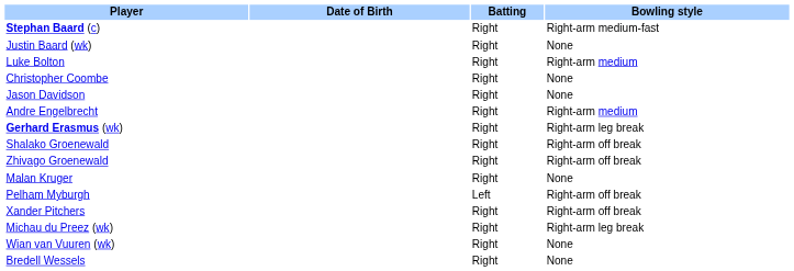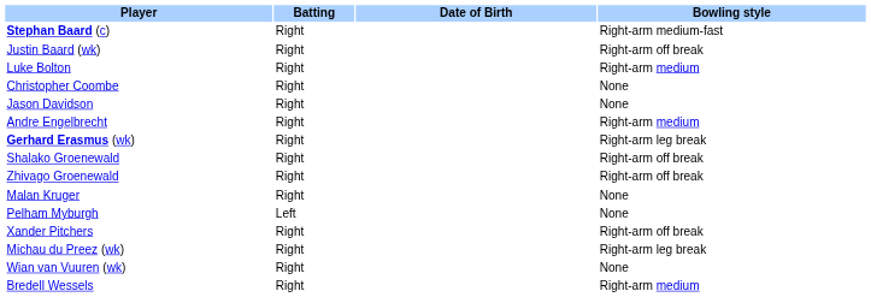columns swapped: Date of Birth <-> Batting
Justin Baard (wk) | Bowling style: None -> Right-arm off break
Pelham Myburgh | Bowling style: Right-arm off break -> None
Bredell Wessels | Bowling style: None -> Right-arm medium
